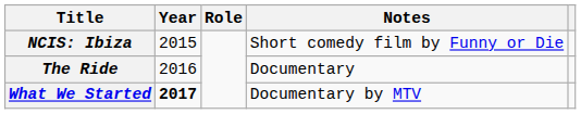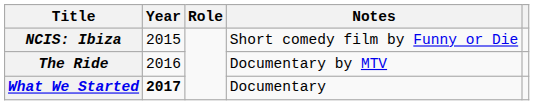The Ride | Notes: Documentary -> Documentary by MTV
What We Started | Notes: Documentary by MTV -> Documentary
